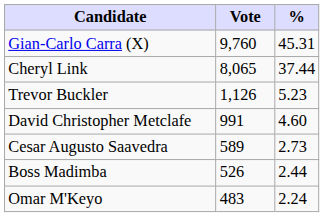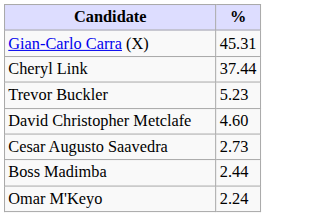- column: Vote | 9,760 | 8,065 | 1,126 | 991 | 589 | 526 | 483
